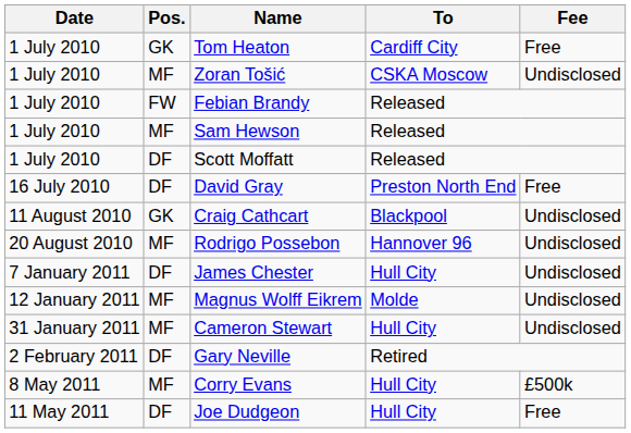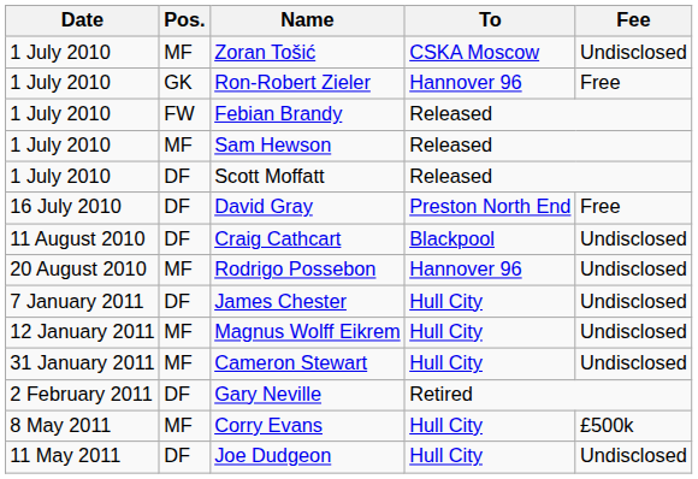- row: 1 July 2010 | GK | Tom Heaton | Cardiff City | Free
+ row: 1 July 2010 | GK | Ron-Robert Zieler | Hannover 96 | Free
Craig Cathcart | Pos.: GK -> DF
Magnus Wolff Eikrem | To: Molde -> Hull City
Joe Dudgeon | Fee: Free -> Undisclosed
